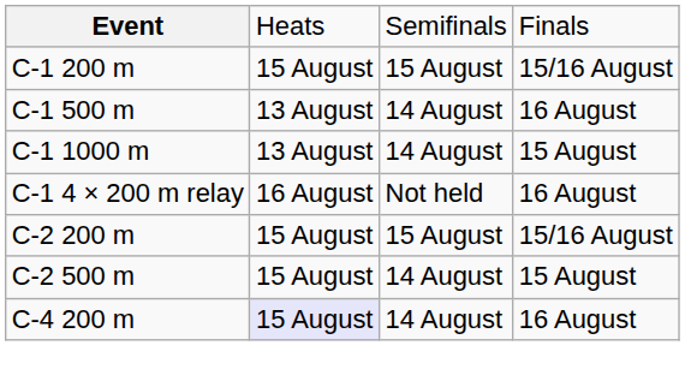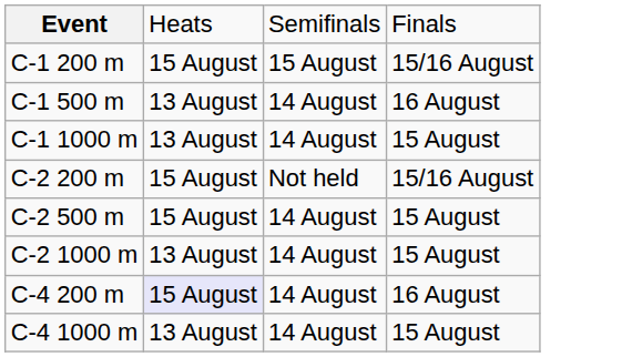- row: C-1 4 × 200 m relay | 16 August | Not held | 16 August
C-2 200 m | column 3: 15 August -> Not held
+ row: C-2 1000 m | 13 August | 14 August | 15 August
+ row: C-4 1000 m | 13 August | 14 August | 15 August
